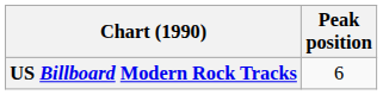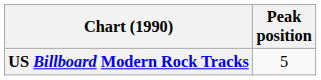US Billboard Modern Rock Tracks | Peak position: 6 -> 5
